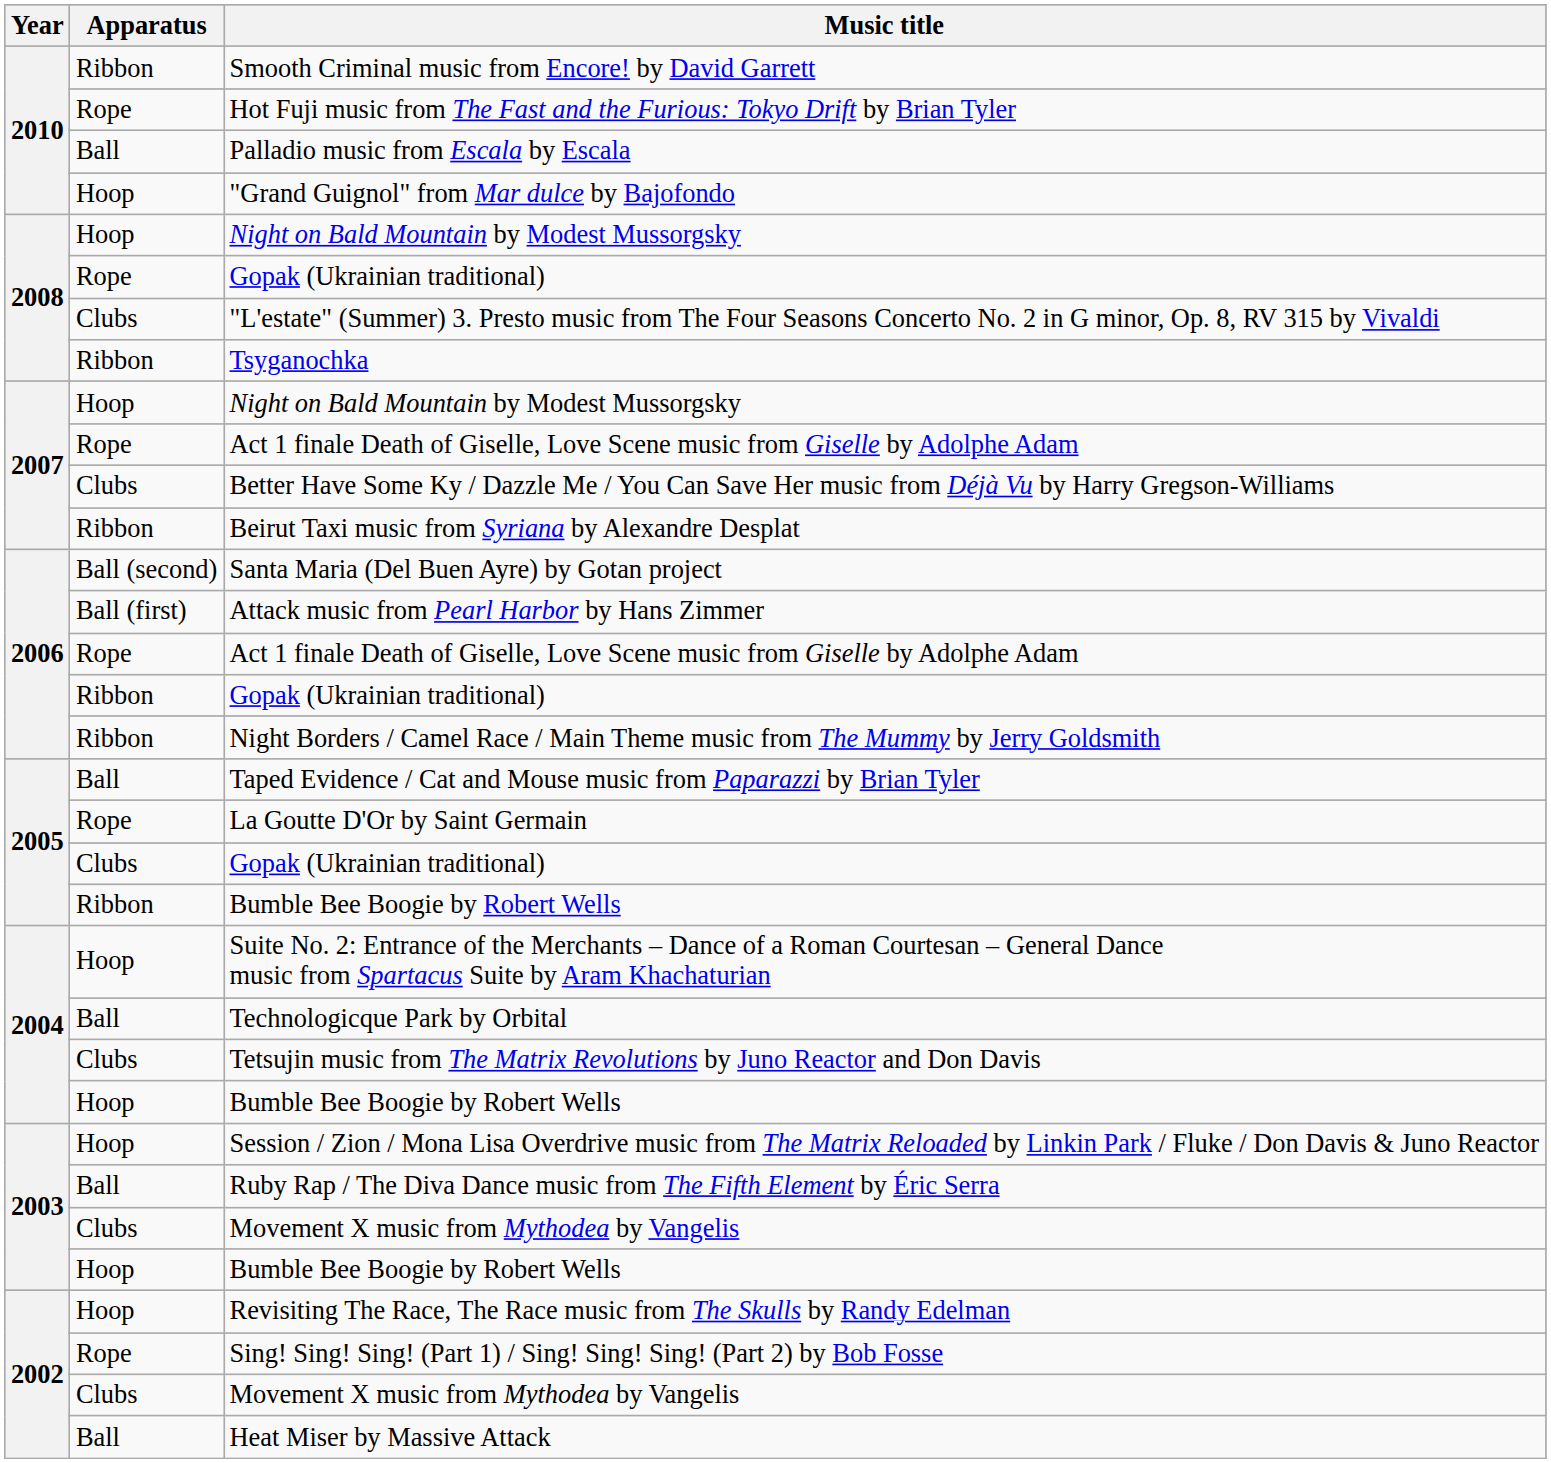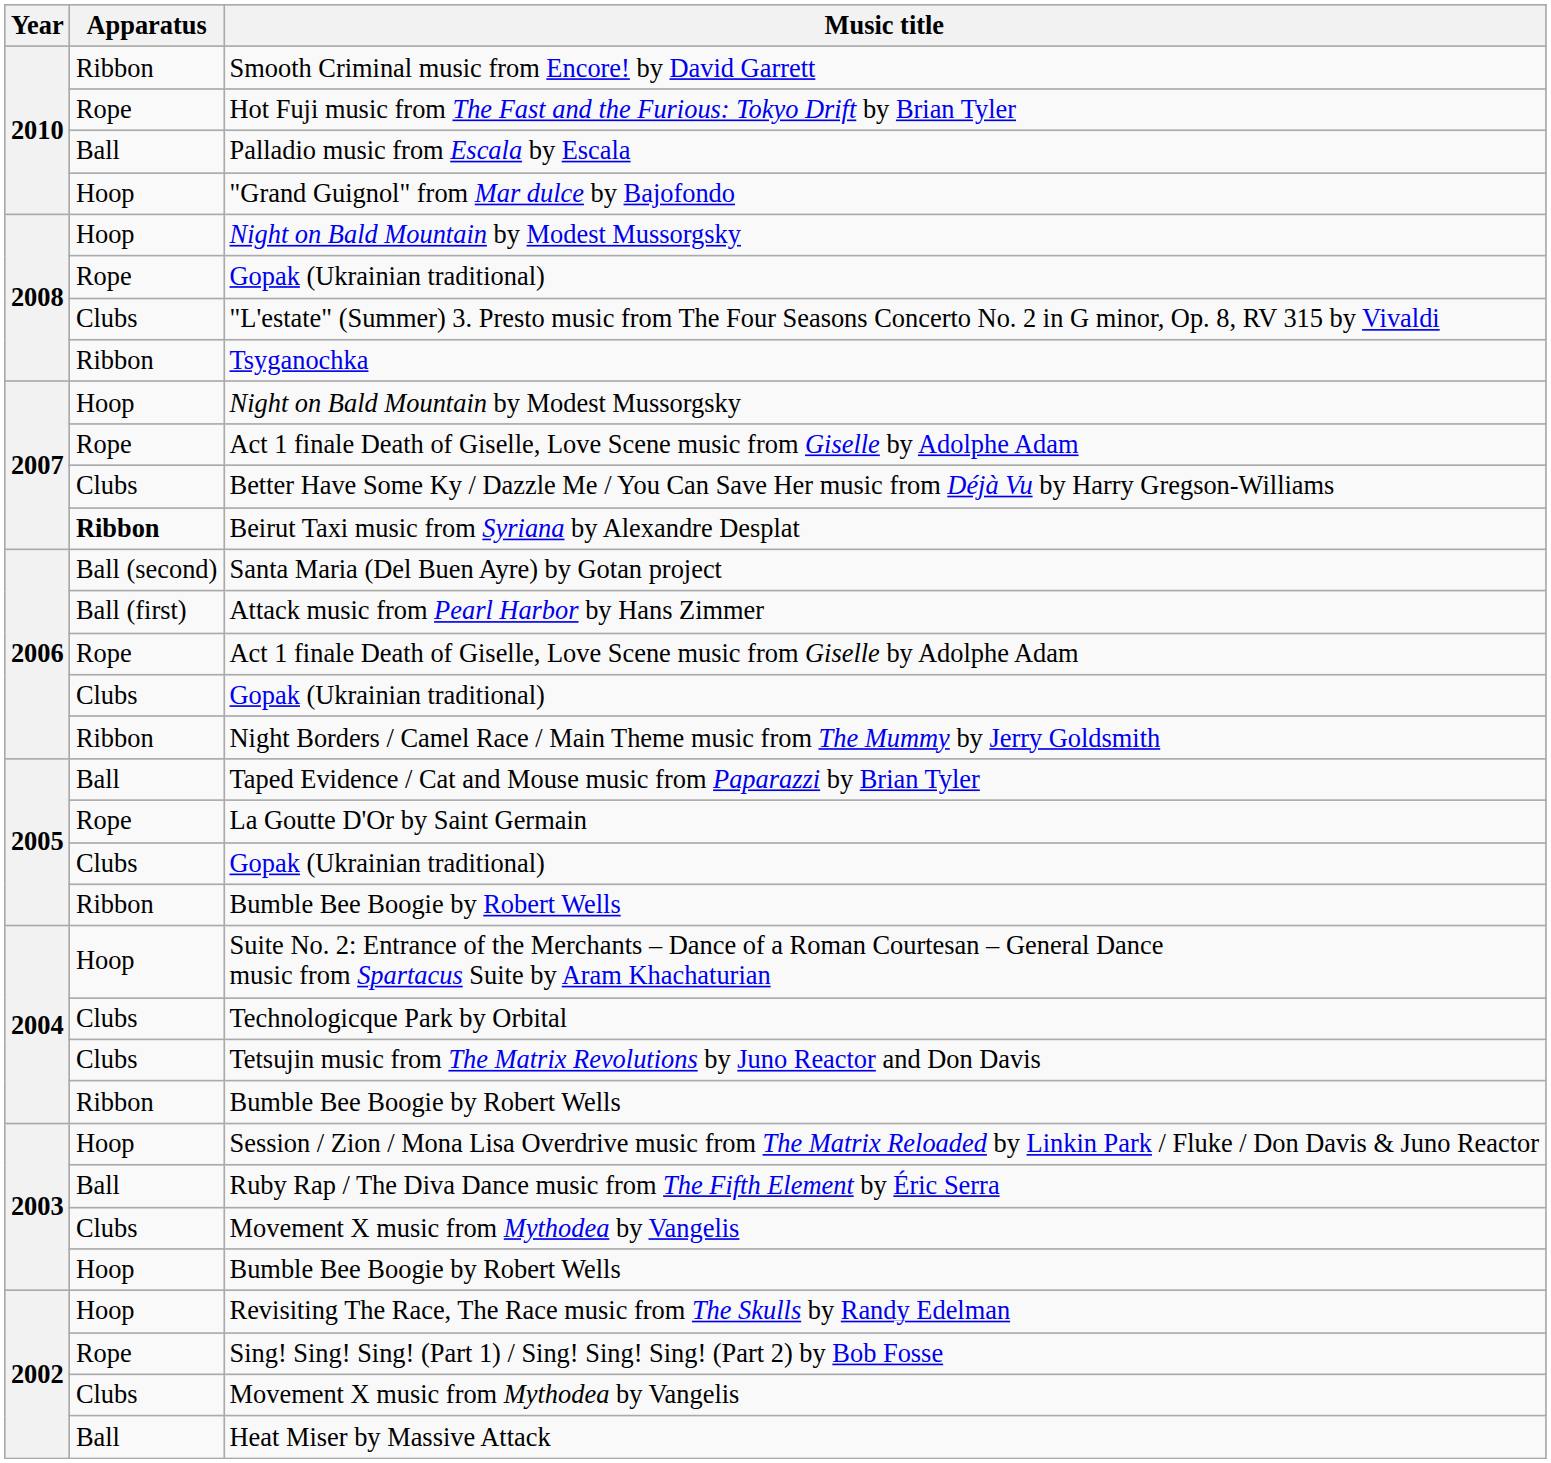Beirut Taxi music from Syriana by Alexandre Desplat | Apparatus: normal -> bold
2006 / Gopak (Ukrainian traditional) | Apparatus: Ribbon -> Clubs
Technologicque Park by Orbital | Apparatus: Ball -> Clubs
2004 / Bumble Bee Boogie by Robert Wells | Apparatus: Hoop -> Ribbon
